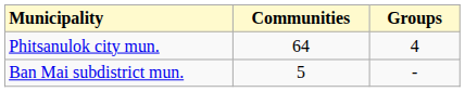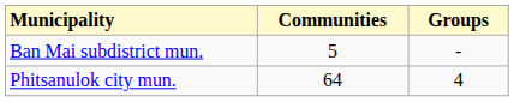rows swapped: Phitsanulok city mun. <-> Ban Mai subdistrict mun.
